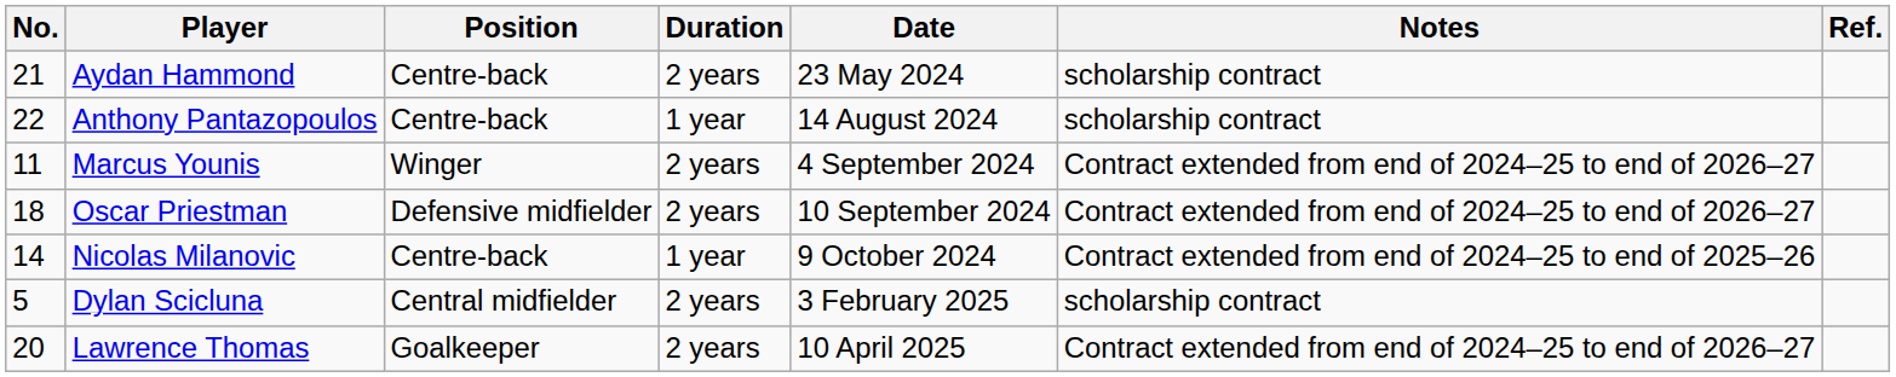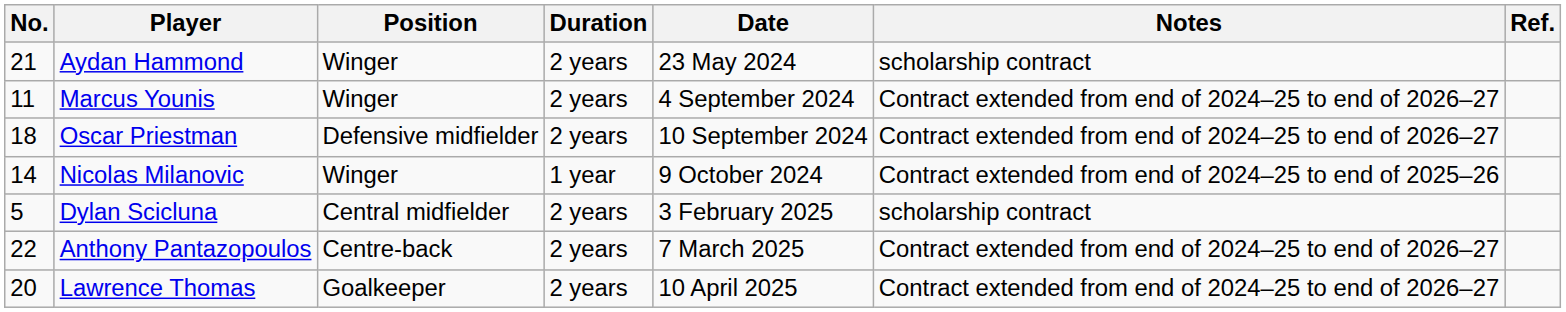21 | Position: Centre-back -> Winger
- row: 22 | Anthony Pantazopoulos | Centre-back | 1 year | 14 August 2024 | scholarship contract
14 | Position: Centre-back -> Winger
+ row: 22 | Anthony Pantazopoulos | Centre-back | 2 years | 7 March 2025 | Contract extended from end of 2024–25 to end of 2026–27
